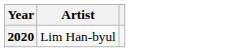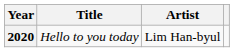+ column: Title | Hello to you today
